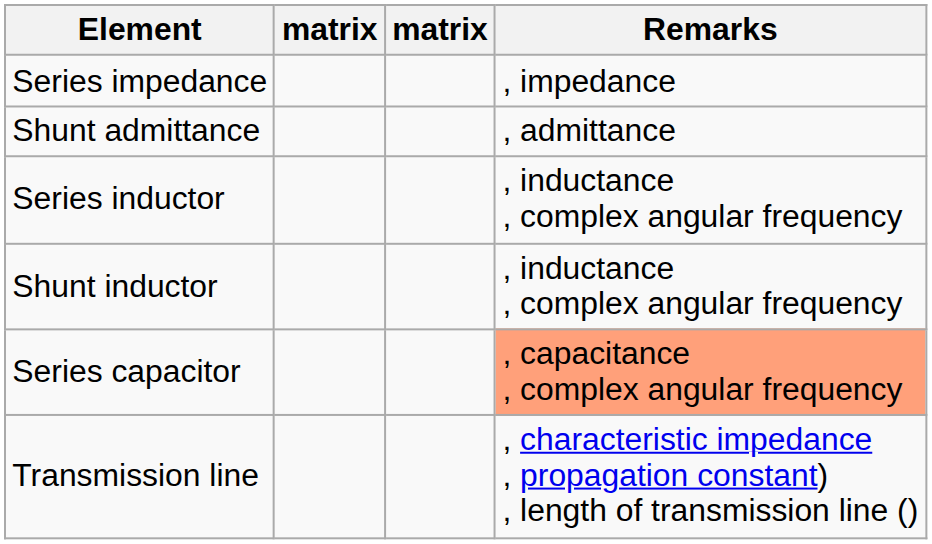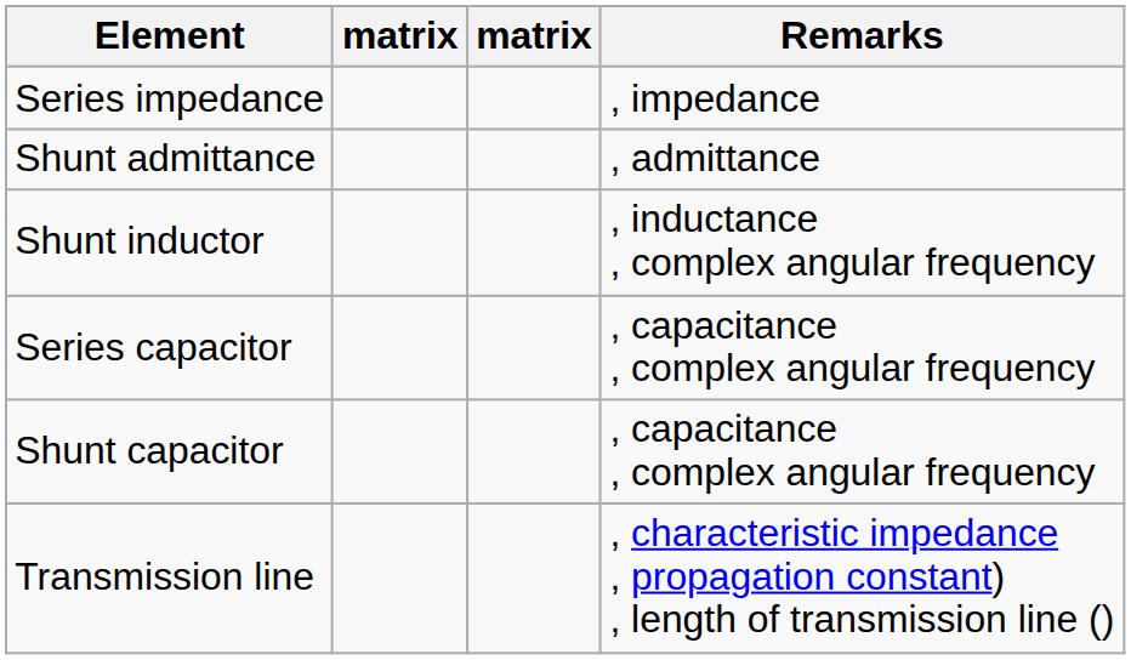- row: Series inductor | , inductance , complex angular frequency
Series capacitor | Remarks: lightsalmon background -> no background
+ row: Shunt capacitor | , capacitance , complex angular frequency
